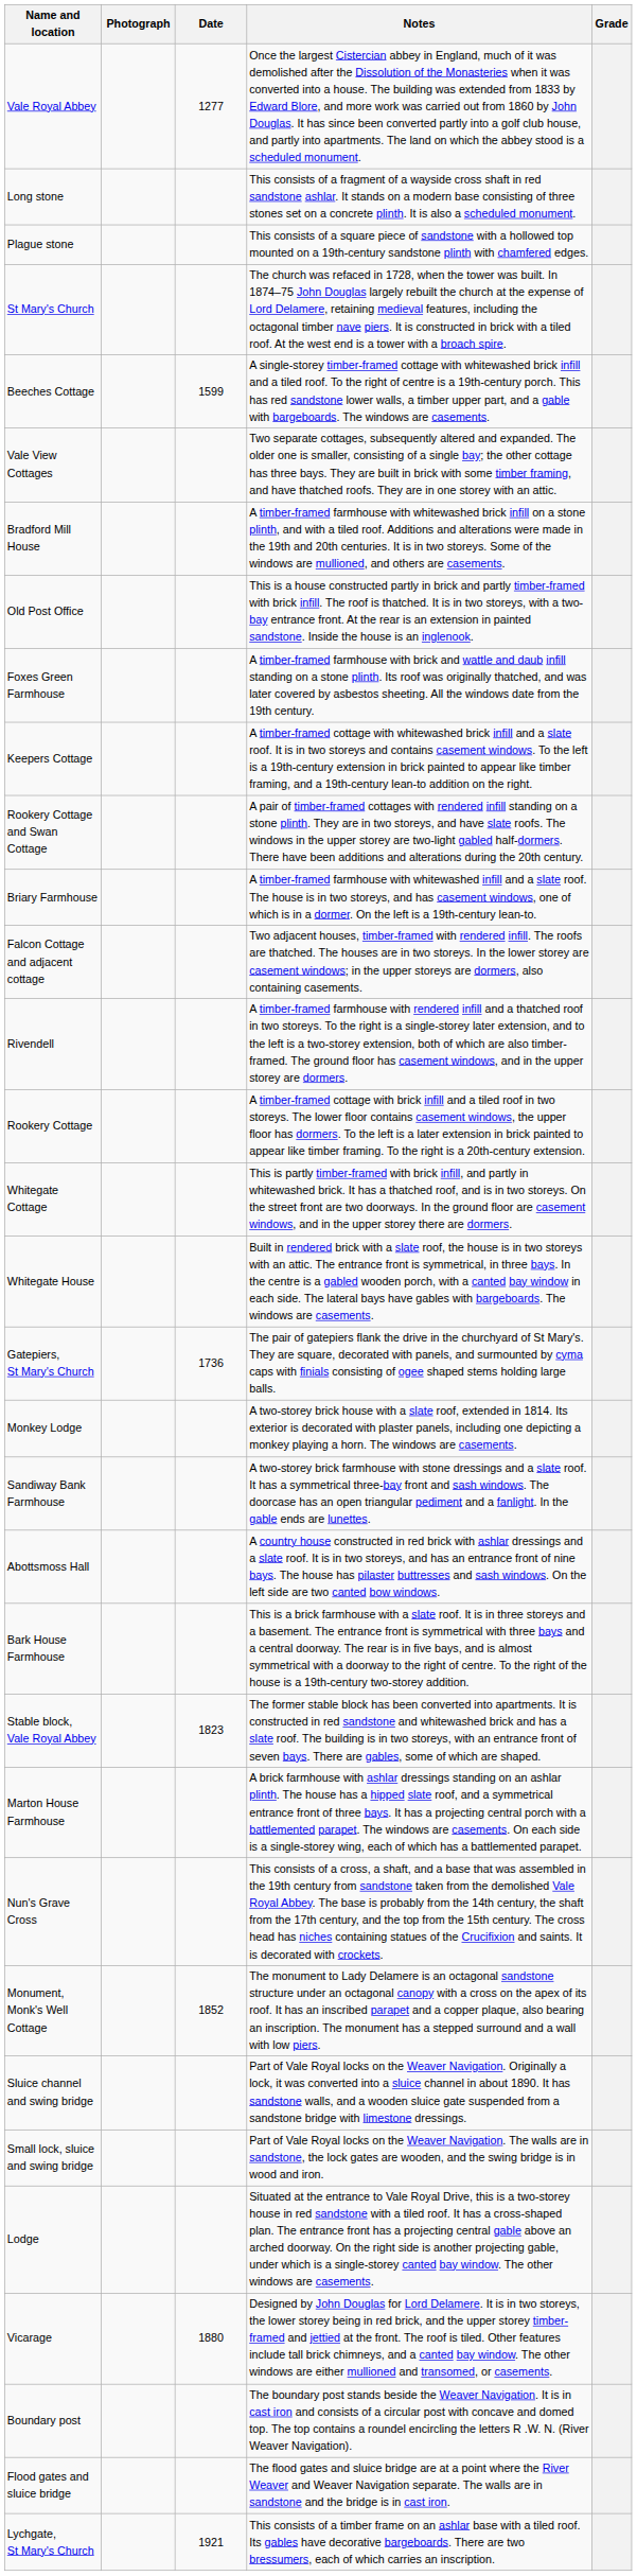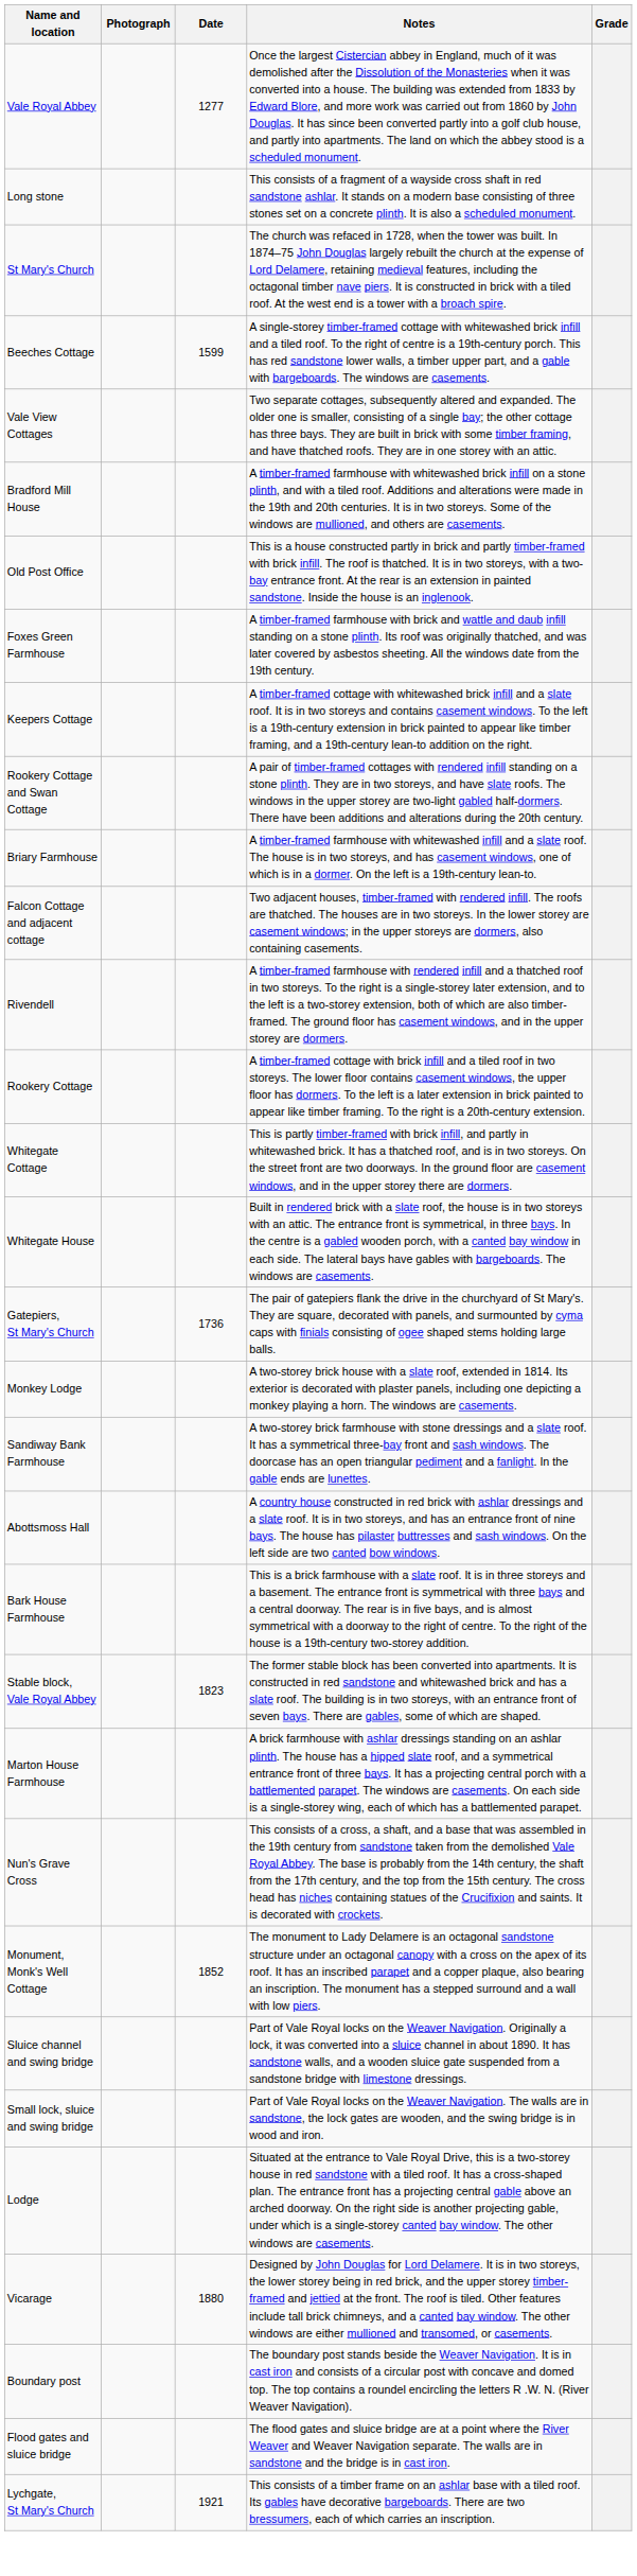- row: Plague stone | This consists of a square piece of sandstone with a hollowed top mounted on a 19th-century sandstone plinth with chamfered edges.
